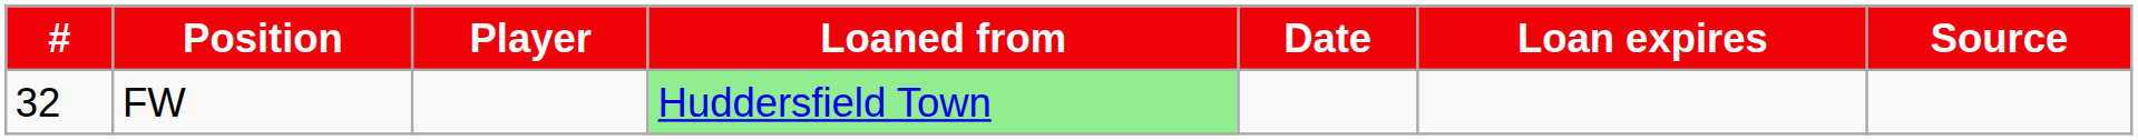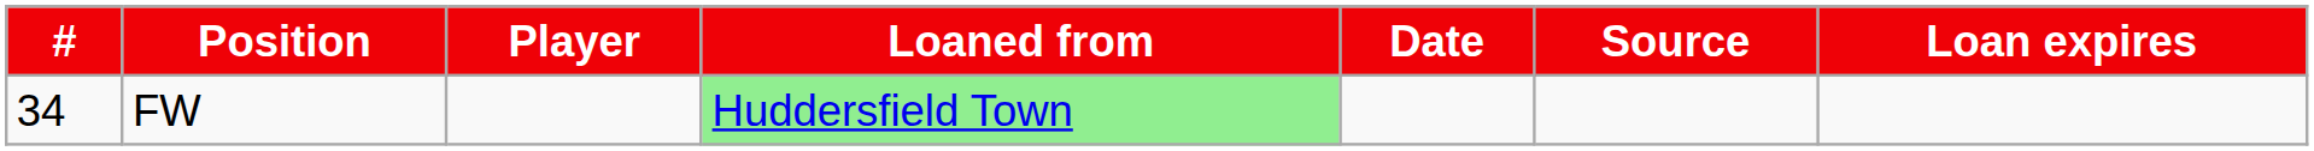columns swapped: Loan expires <-> Source
FW | #: 32 -> 34
